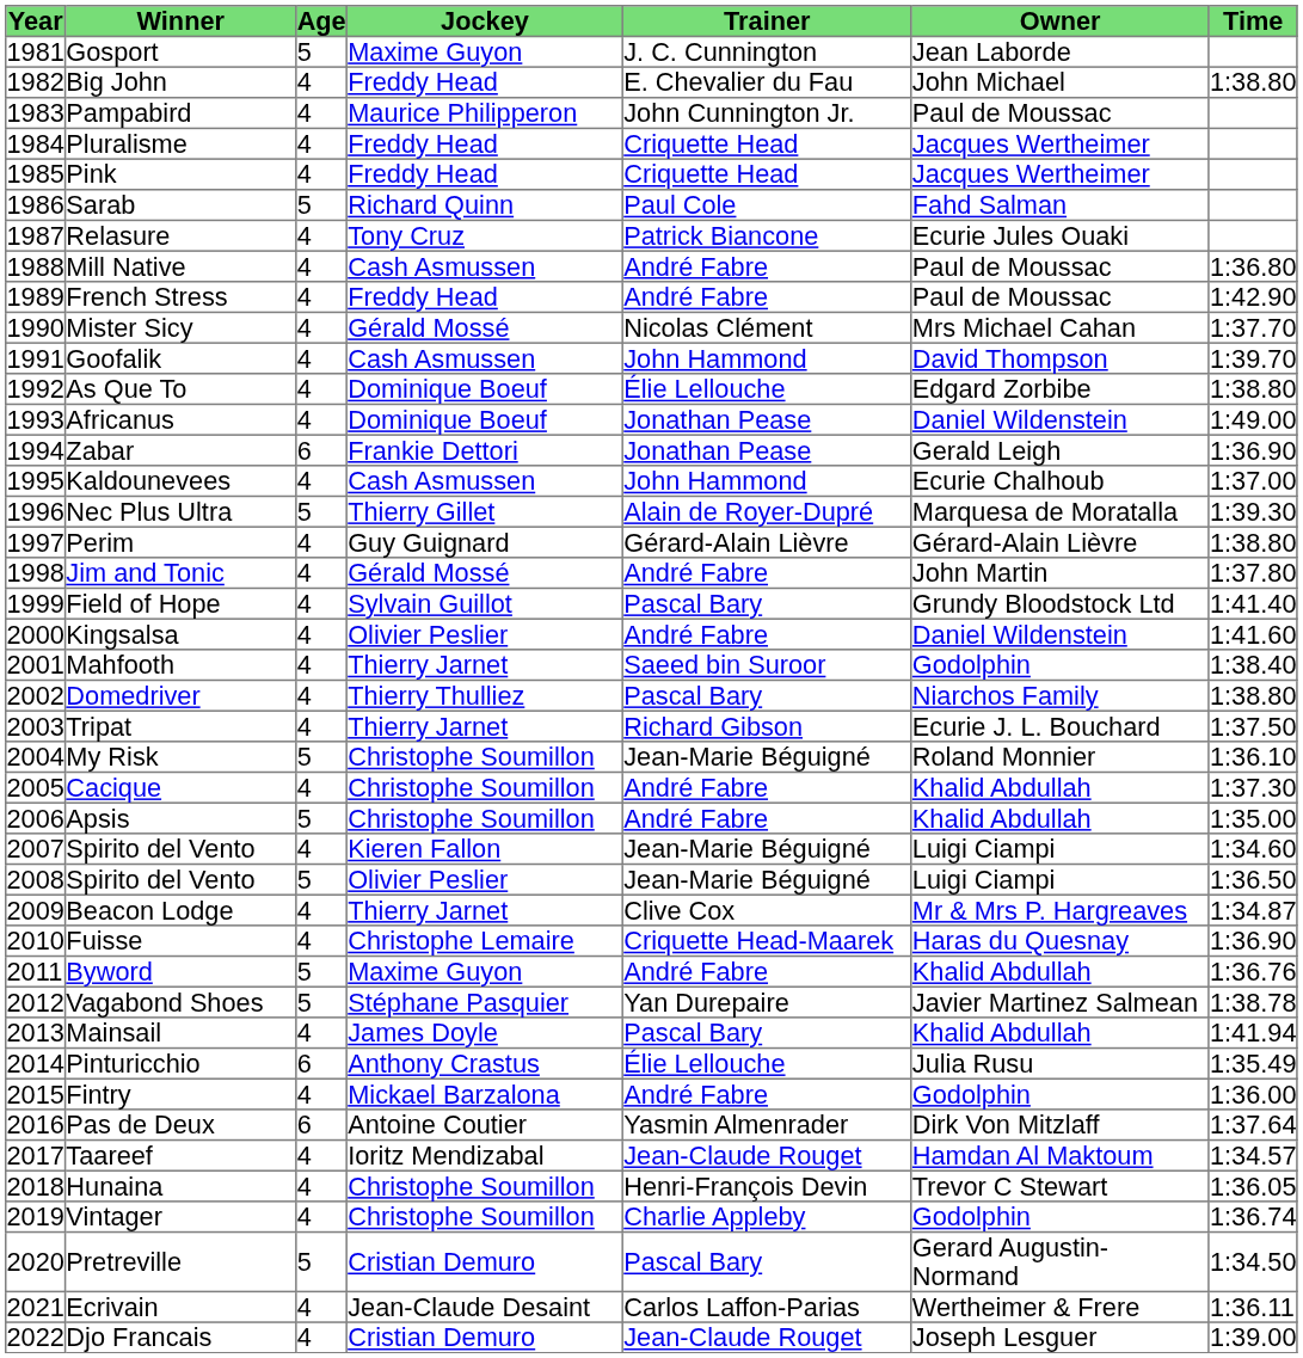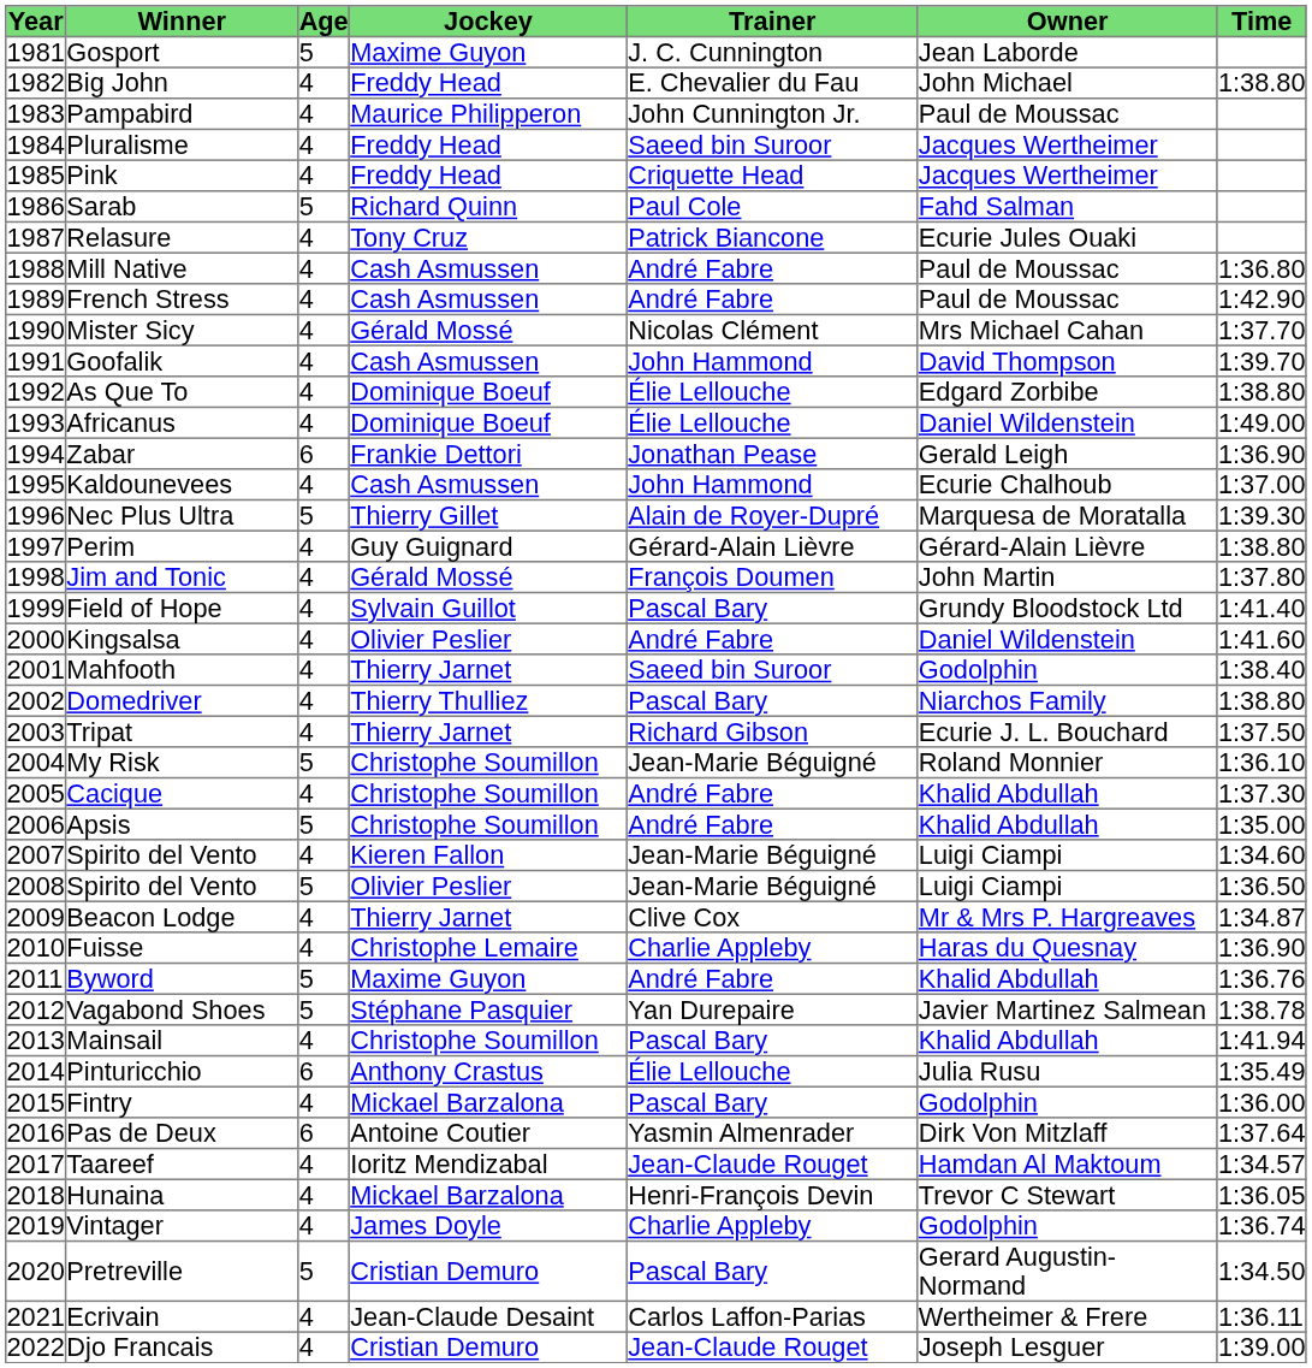Pluralisme | Trainer: Criquette Head -> Saeed bin Suroor
French Stress | Jockey: Freddy Head -> Cash Asmussen
Africanus | Trainer: Jonathan Pease -> Élie Lellouche
Jim and Tonic | Trainer: André Fabre -> François Doumen
Fuisse | Trainer: Criquette Head-Maarek -> Charlie Appleby
Mainsail | Jockey: James Doyle -> Christophe Soumillon
Fintry | Trainer: André Fabre -> Pascal Bary
Hunaina | Jockey: Christophe Soumillon -> Mickael Barzalona
Vintager | Jockey: Christophe Soumillon -> James Doyle
